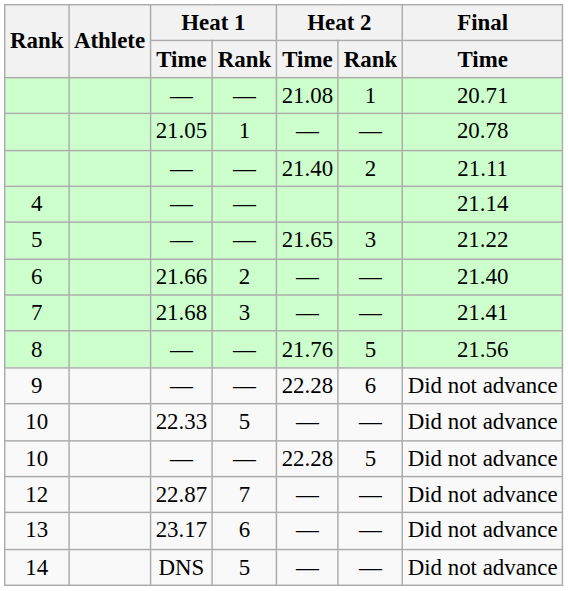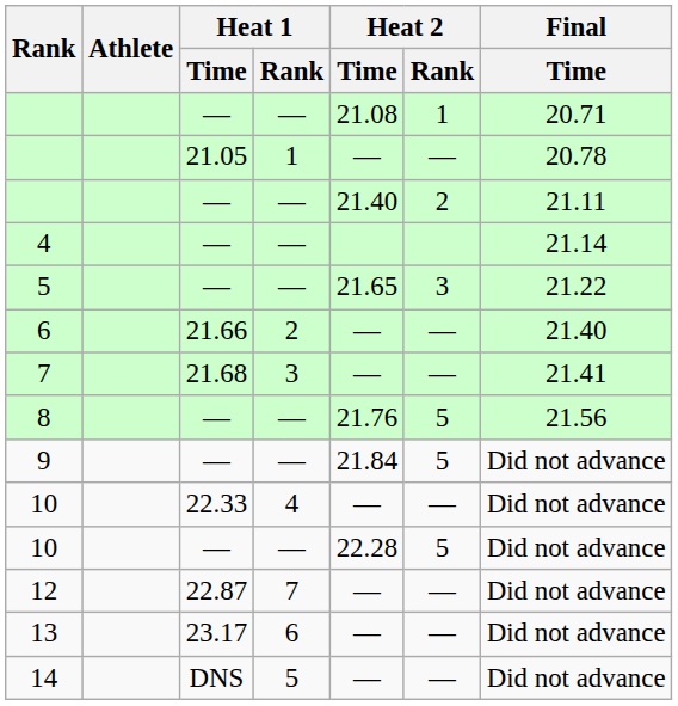9 | Heat 2 / Time: 22.28 -> 21.84
9 | Heat 2 / Rank: 6 -> 5
10 / 22.33 | Heat 1 / Rank: 5 -> 4
